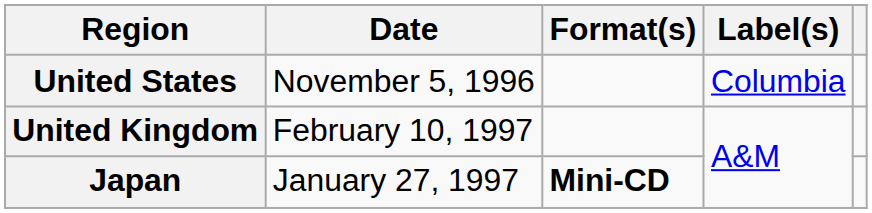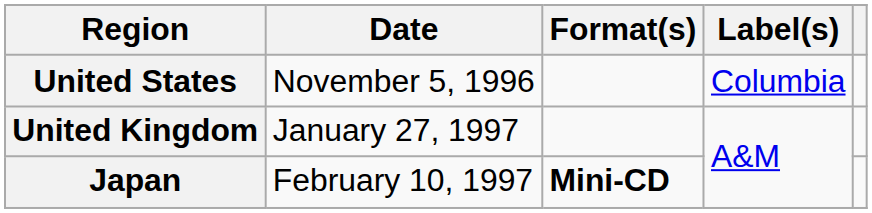United Kingdom | Date: February 10, 1997 -> January 27, 1997
Japan | Date: January 27, 1997 -> February 10, 1997
